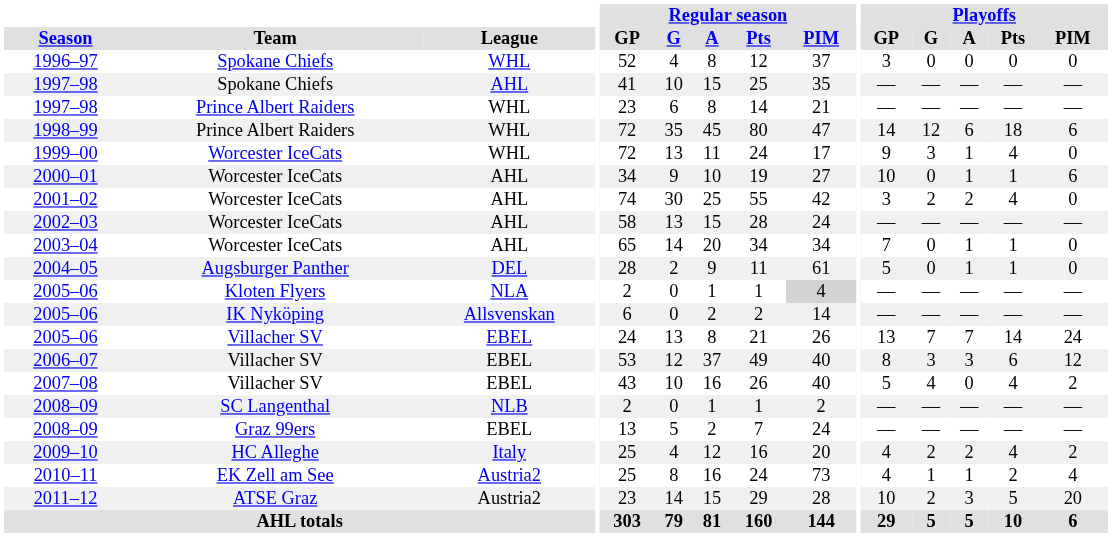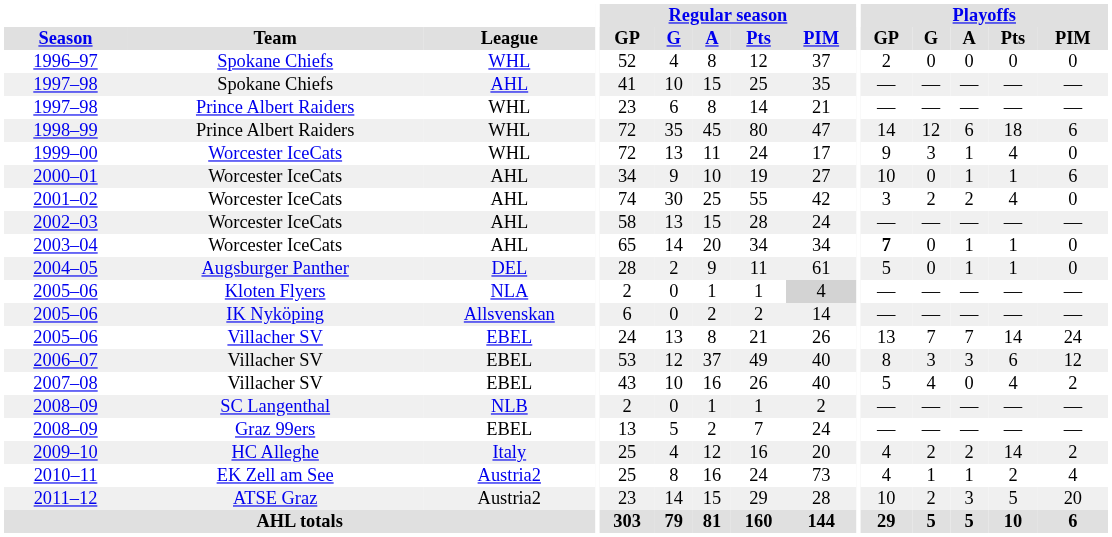1996–97 | Playoffs / GP: 3 -> 2
2003–04 | Playoffs / GP: normal -> bold
2009–10 | Playoffs / Pts: 4 -> 14
